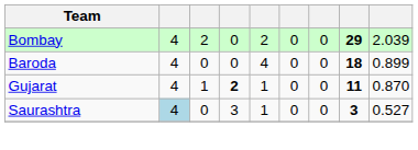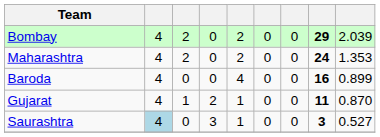+ row: Maharashtra | 4 | 2 | 0 | 2 | 0 | 0 | 24 | 1.353
Baroda | column 8: 18 -> 16
Gujarat | column 4: bold -> normal
